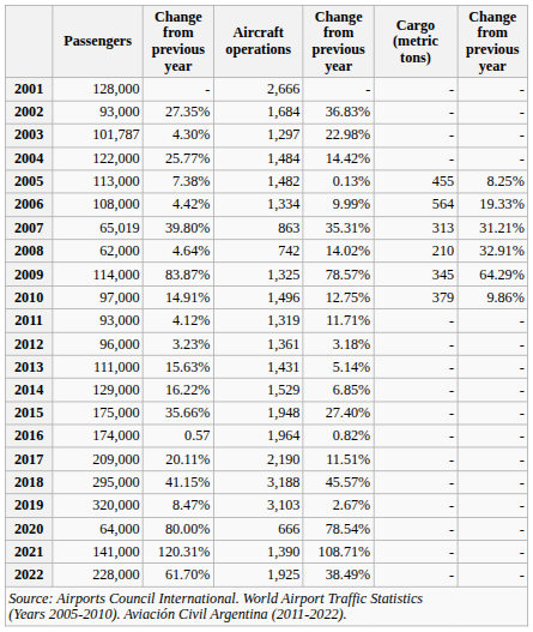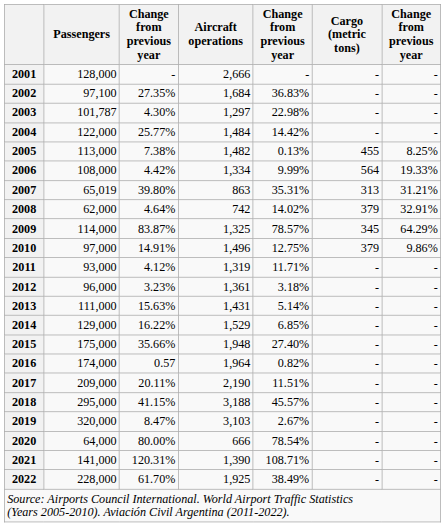2002 | Passengers: 93,000 -> 97,100
2008 | Cargo (metric tons): 210 -> 379
